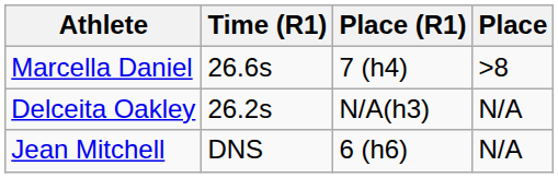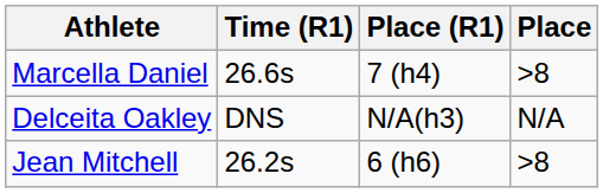Delceita Oakley | Time (R1): 26.2s -> DNS
Jean Mitchell | Time (R1): DNS -> 26.2s
Jean Mitchell | Place: N/A -> >8
